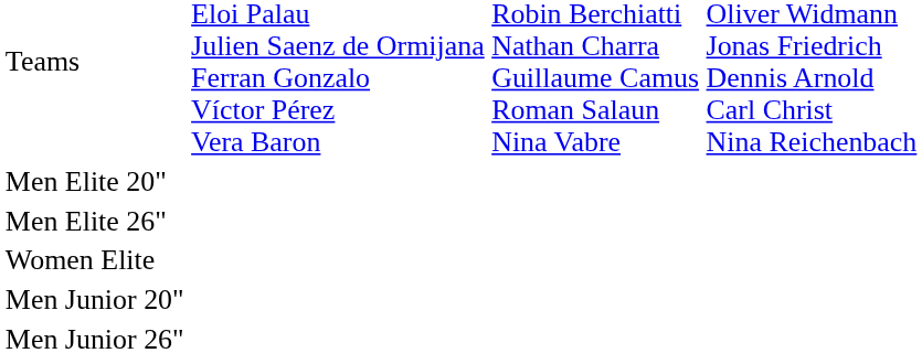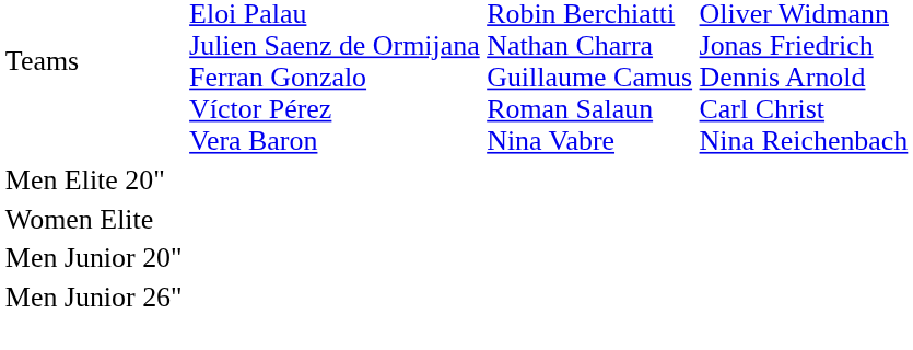- row: Men Elite 26"
